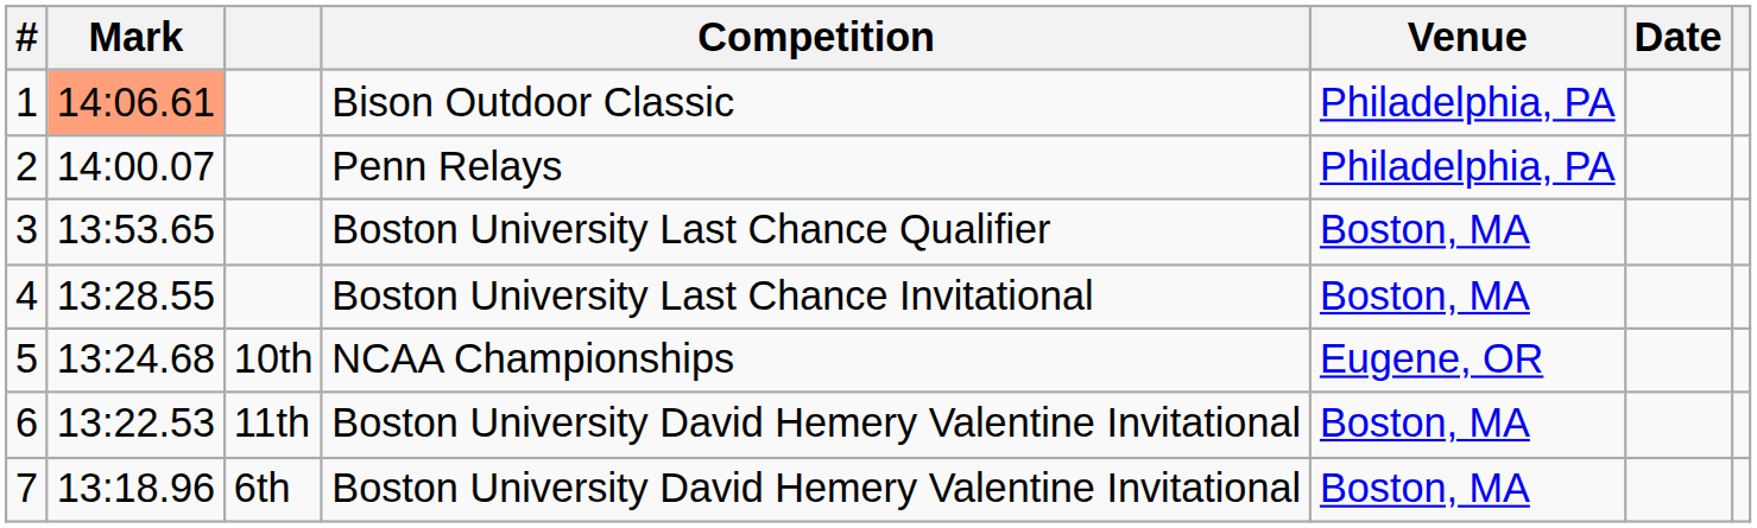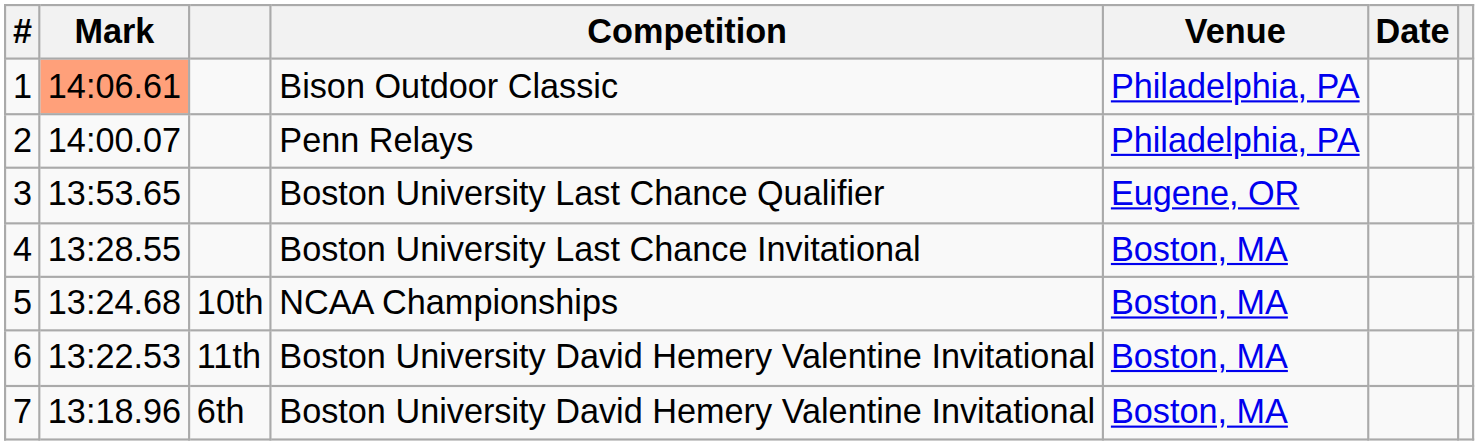3 | Venue: Boston, MA -> Eugene, OR
5 | Venue: Eugene, OR -> Boston, MA
